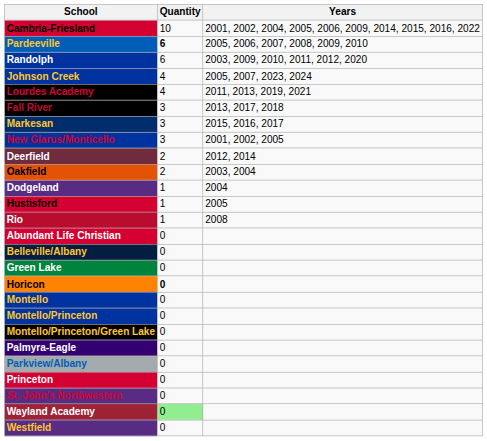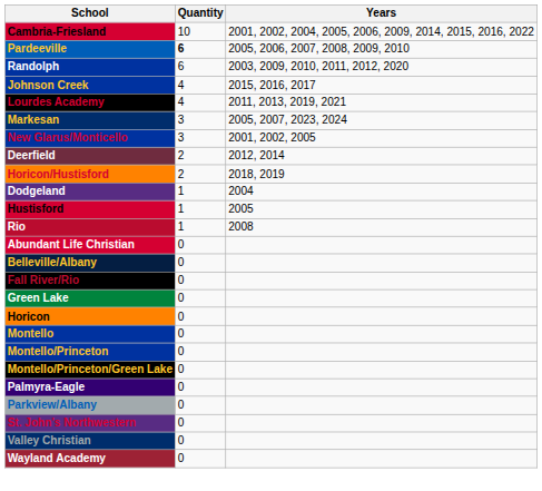Johnson Creek | Years: 2005, 2007, 2023, 2024 -> 2015, 2016, 2017
- row: Fall River | 3 | 2013, 2017, 2018
Markesan | Years: 2015, 2016, 2017 -> 2005, 2007, 2023, 2024
+ row: Horicon/Hustisford | 2 | 2018, 2019
- row: Oakfield | 2 | 2003, 2004
+ row: Fall River/Rio | 0
Horicon | Quantity: bold -> normal
- row: Princeton | 0
+ row: Valley Christian | 0
Wayland Academy | Quantity: lightgreen background -> no background
- row: Westfield | 0
